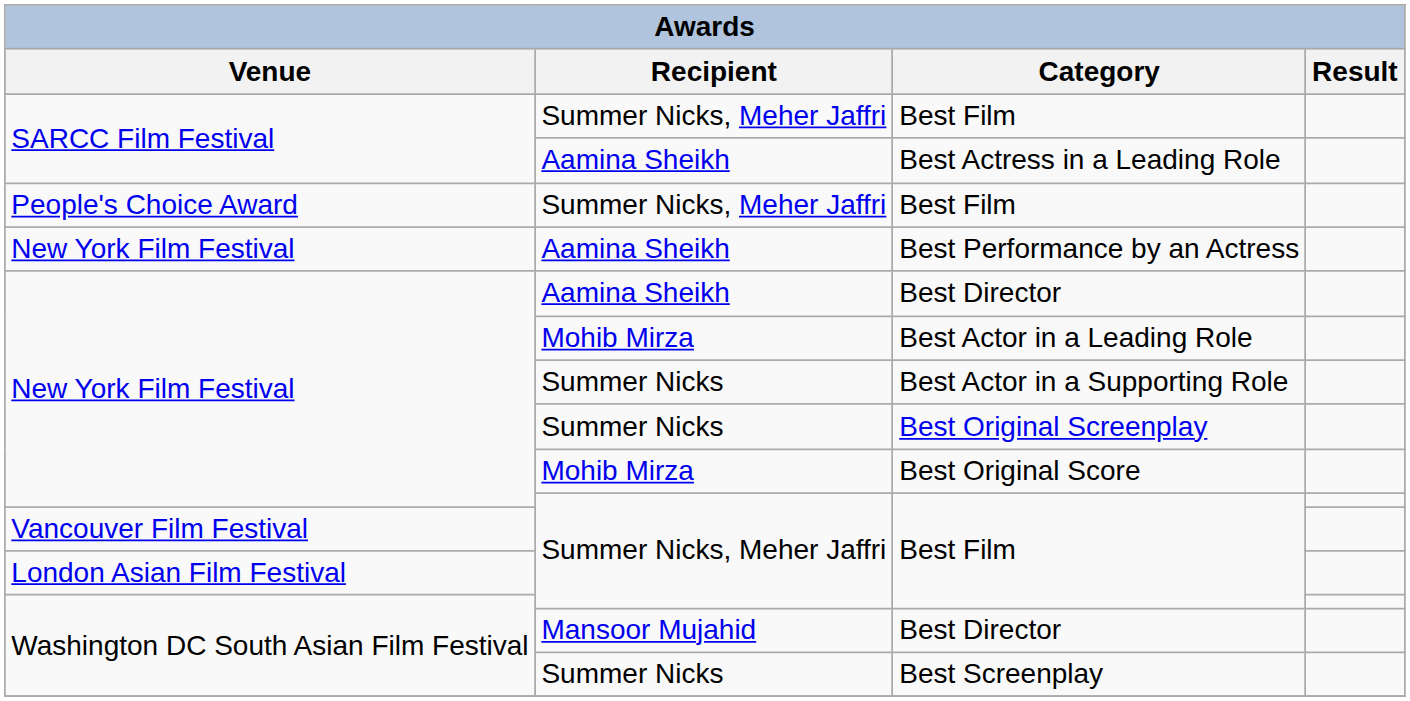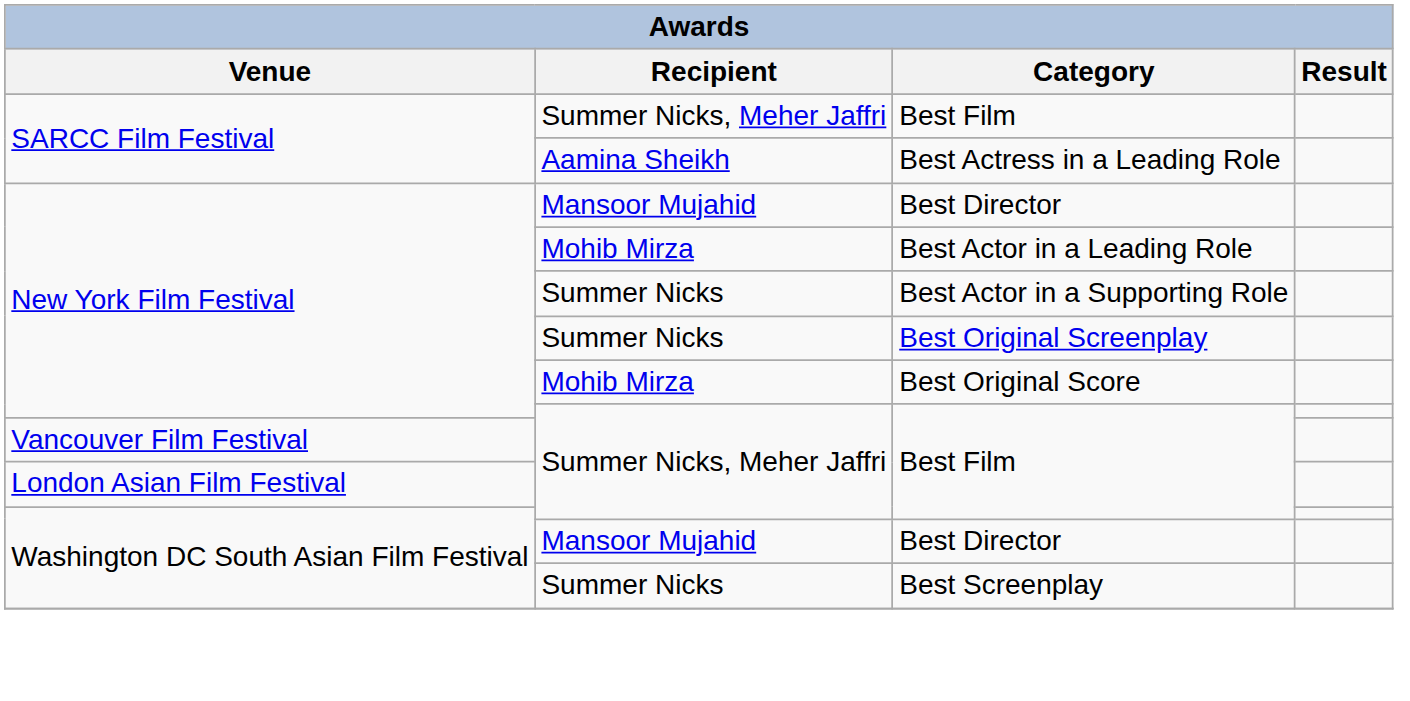- row: People's Choice Award | Summer Nicks, Meher Jaffri | Best Film
- row: New York Film Festival | Aamina Sheikh | Best Performance by an Actress
New York Film Festival / Best Director | Recipient: Aamina Sheikh -> Mansoor Mujahid
